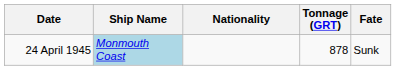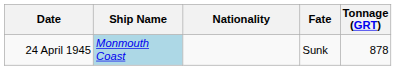columns swapped: Tonnage (GRT) <-> Fate
